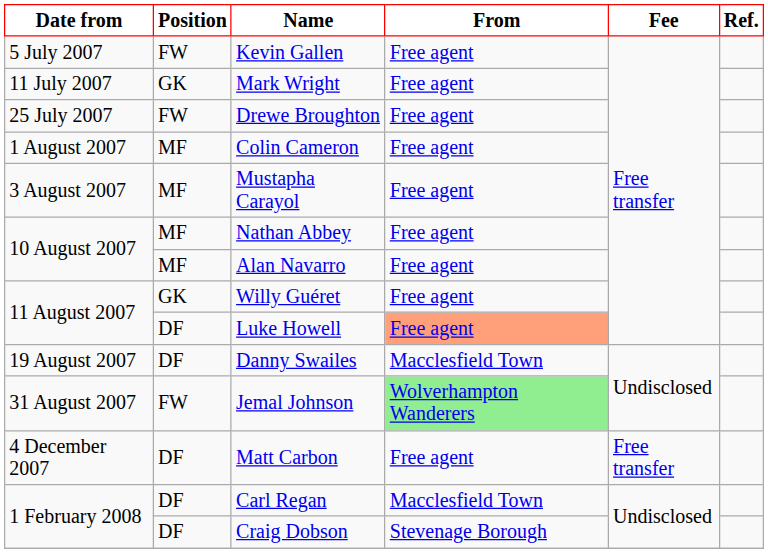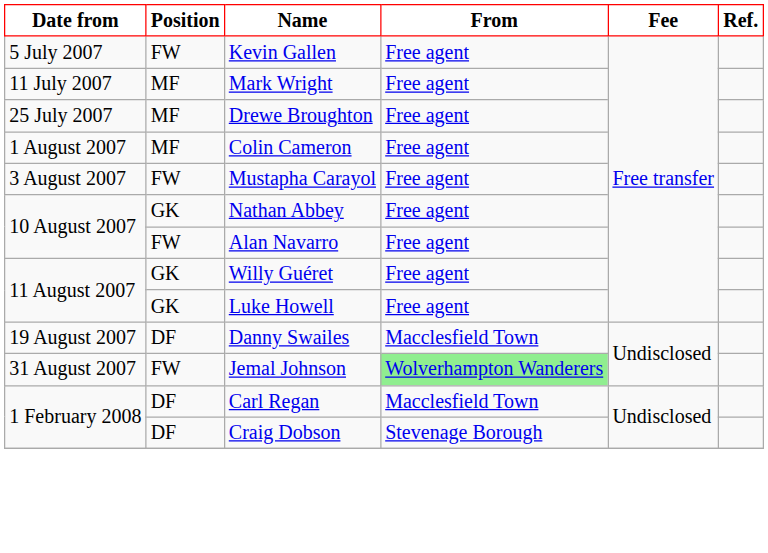Mark Wright | Position: GK -> MF
Drewe Broughton | Position: FW -> MF
Mustapha Carayol | Position: MF -> FW
Nathan Abbey | Position: MF -> GK
Alan Navarro | Position: MF -> FW
Luke Howell | Position: DF -> GK
Luke Howell | From: lightsalmon background -> no background
- row: 4 December 2007 | DF | Matt Carbon | Free agent | Free transfer
